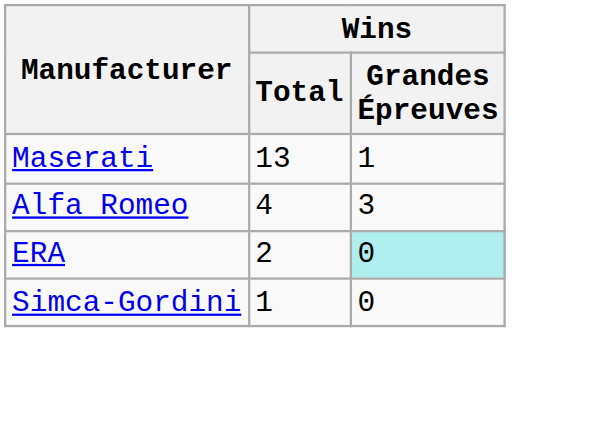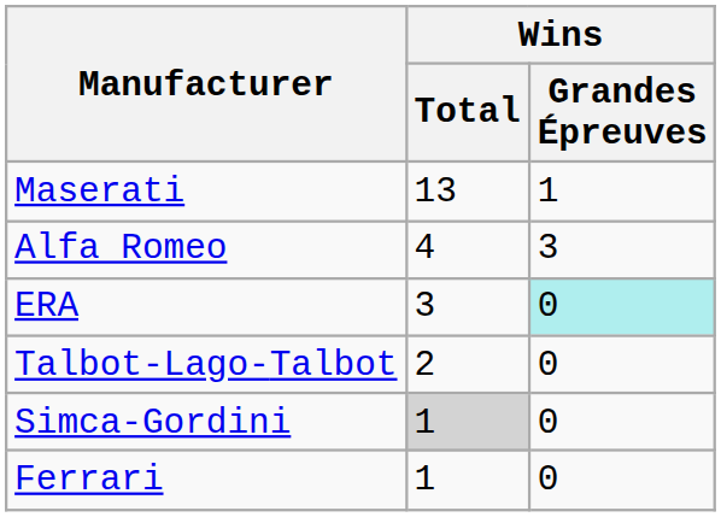ERA | Wins / Total: 2 -> 3
+ row: Talbot-Lago-Talbot | 2 | 0
Simca-Gordini | Wins / Total: no background -> lightgrey background
+ row: Ferrari | 1 | 0
